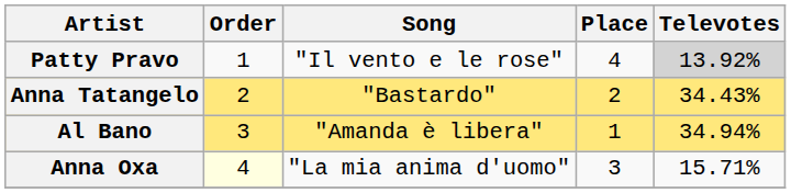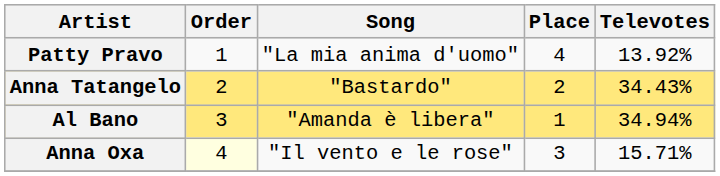Patty Pravo | Song: "Il vento e le rose" -> "La mia anima d'uomo"
Patty Pravo | Televotes: lightgrey background -> no background
Anna Oxa | Song: "La mia anima d'uomo" -> "Il vento e le rose"
